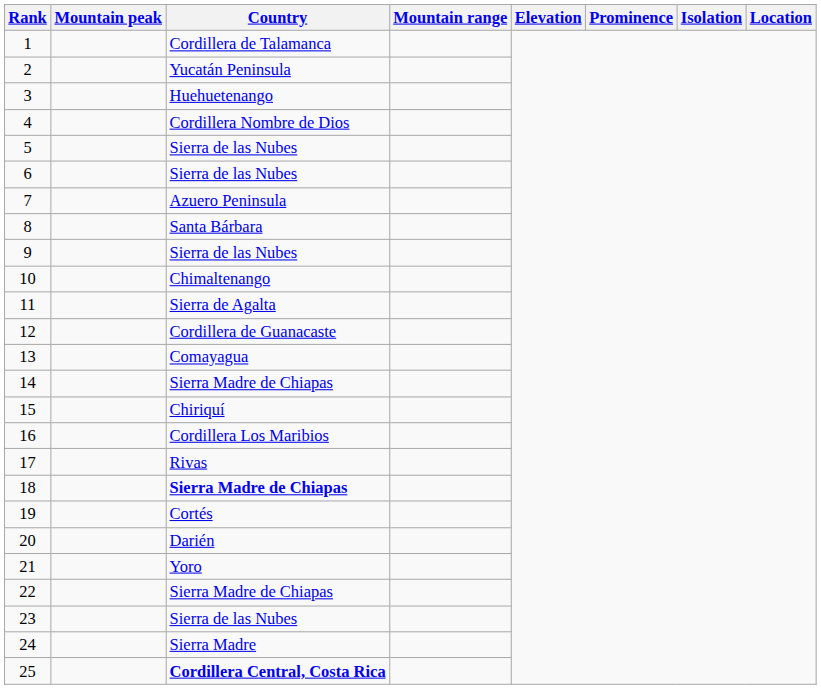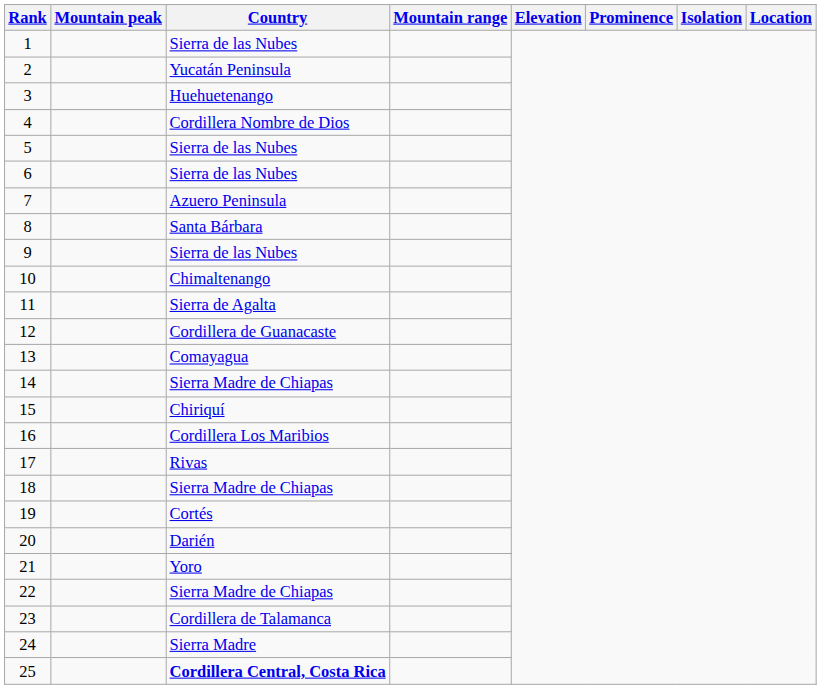1 | Country: Cordillera de Talamanca -> Sierra de las Nubes
18 | Country: bold -> normal
23 | Country: Sierra de las Nubes -> Cordillera de Talamanca
